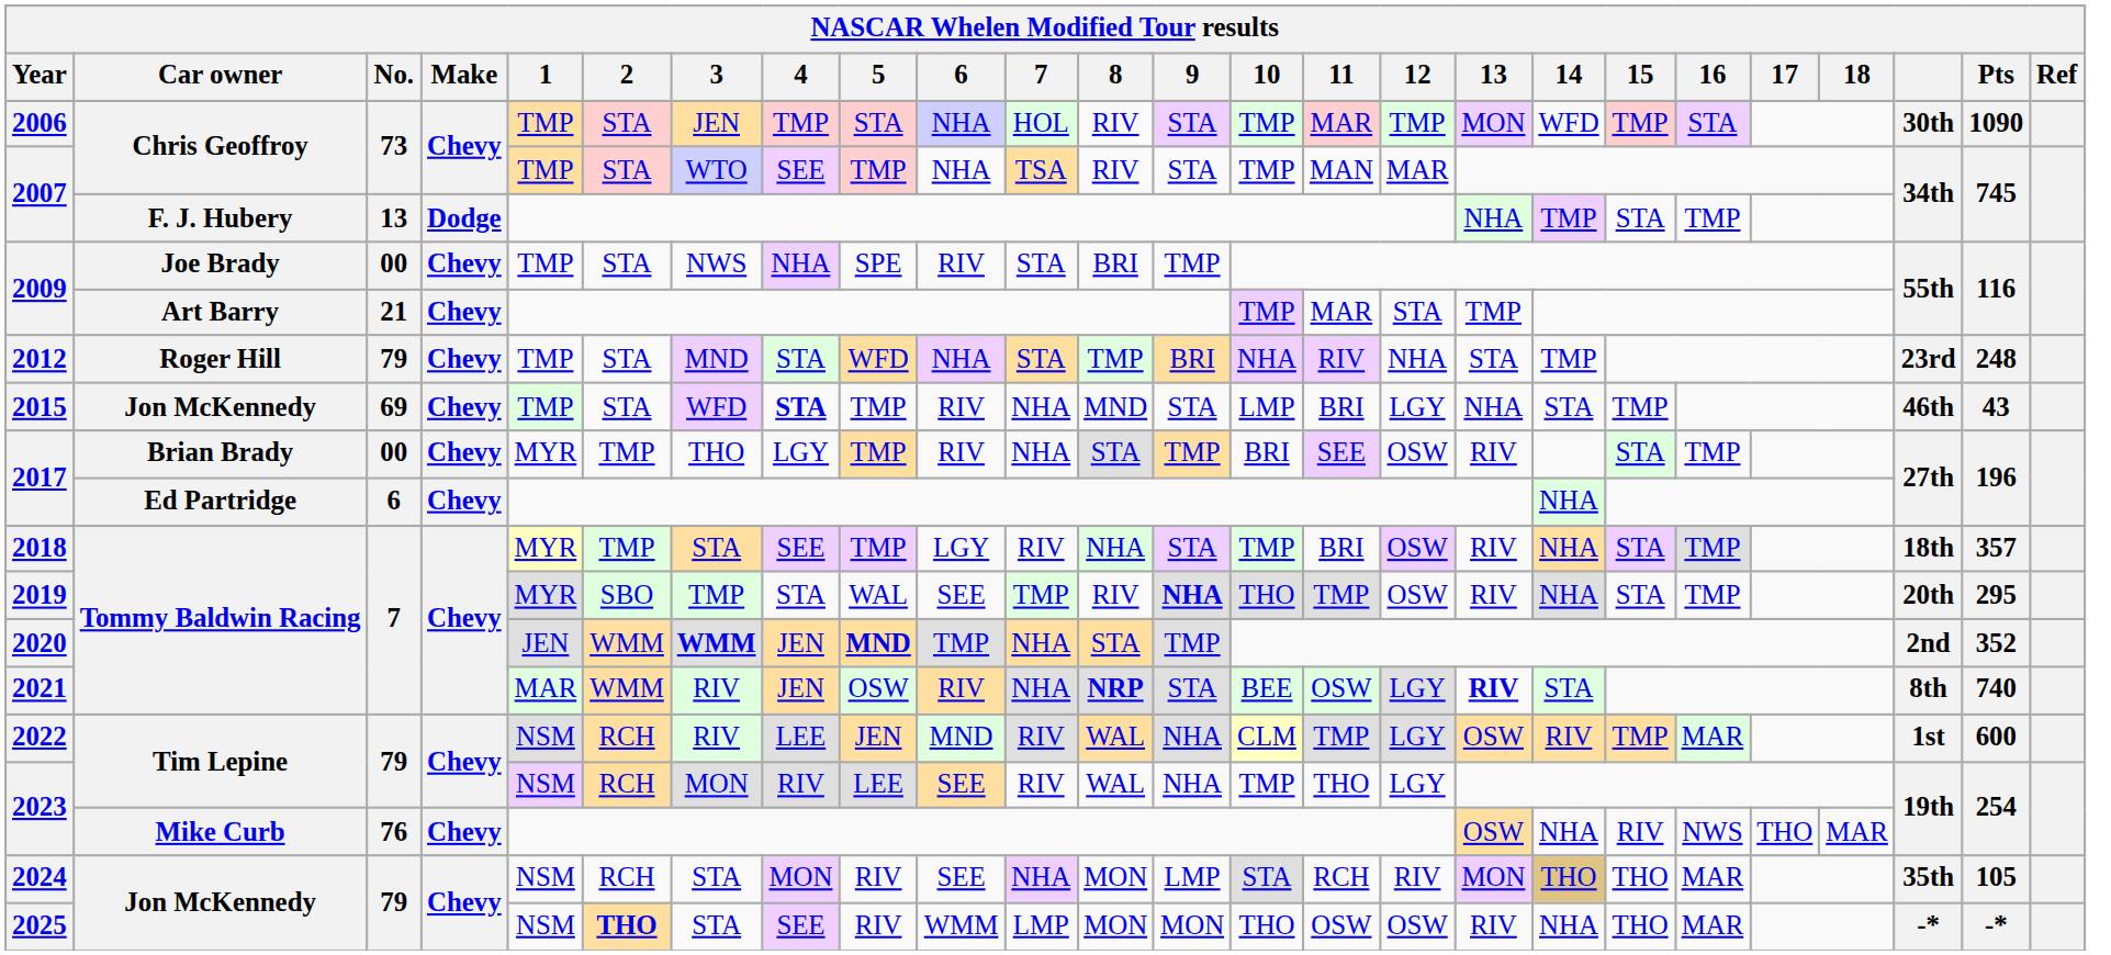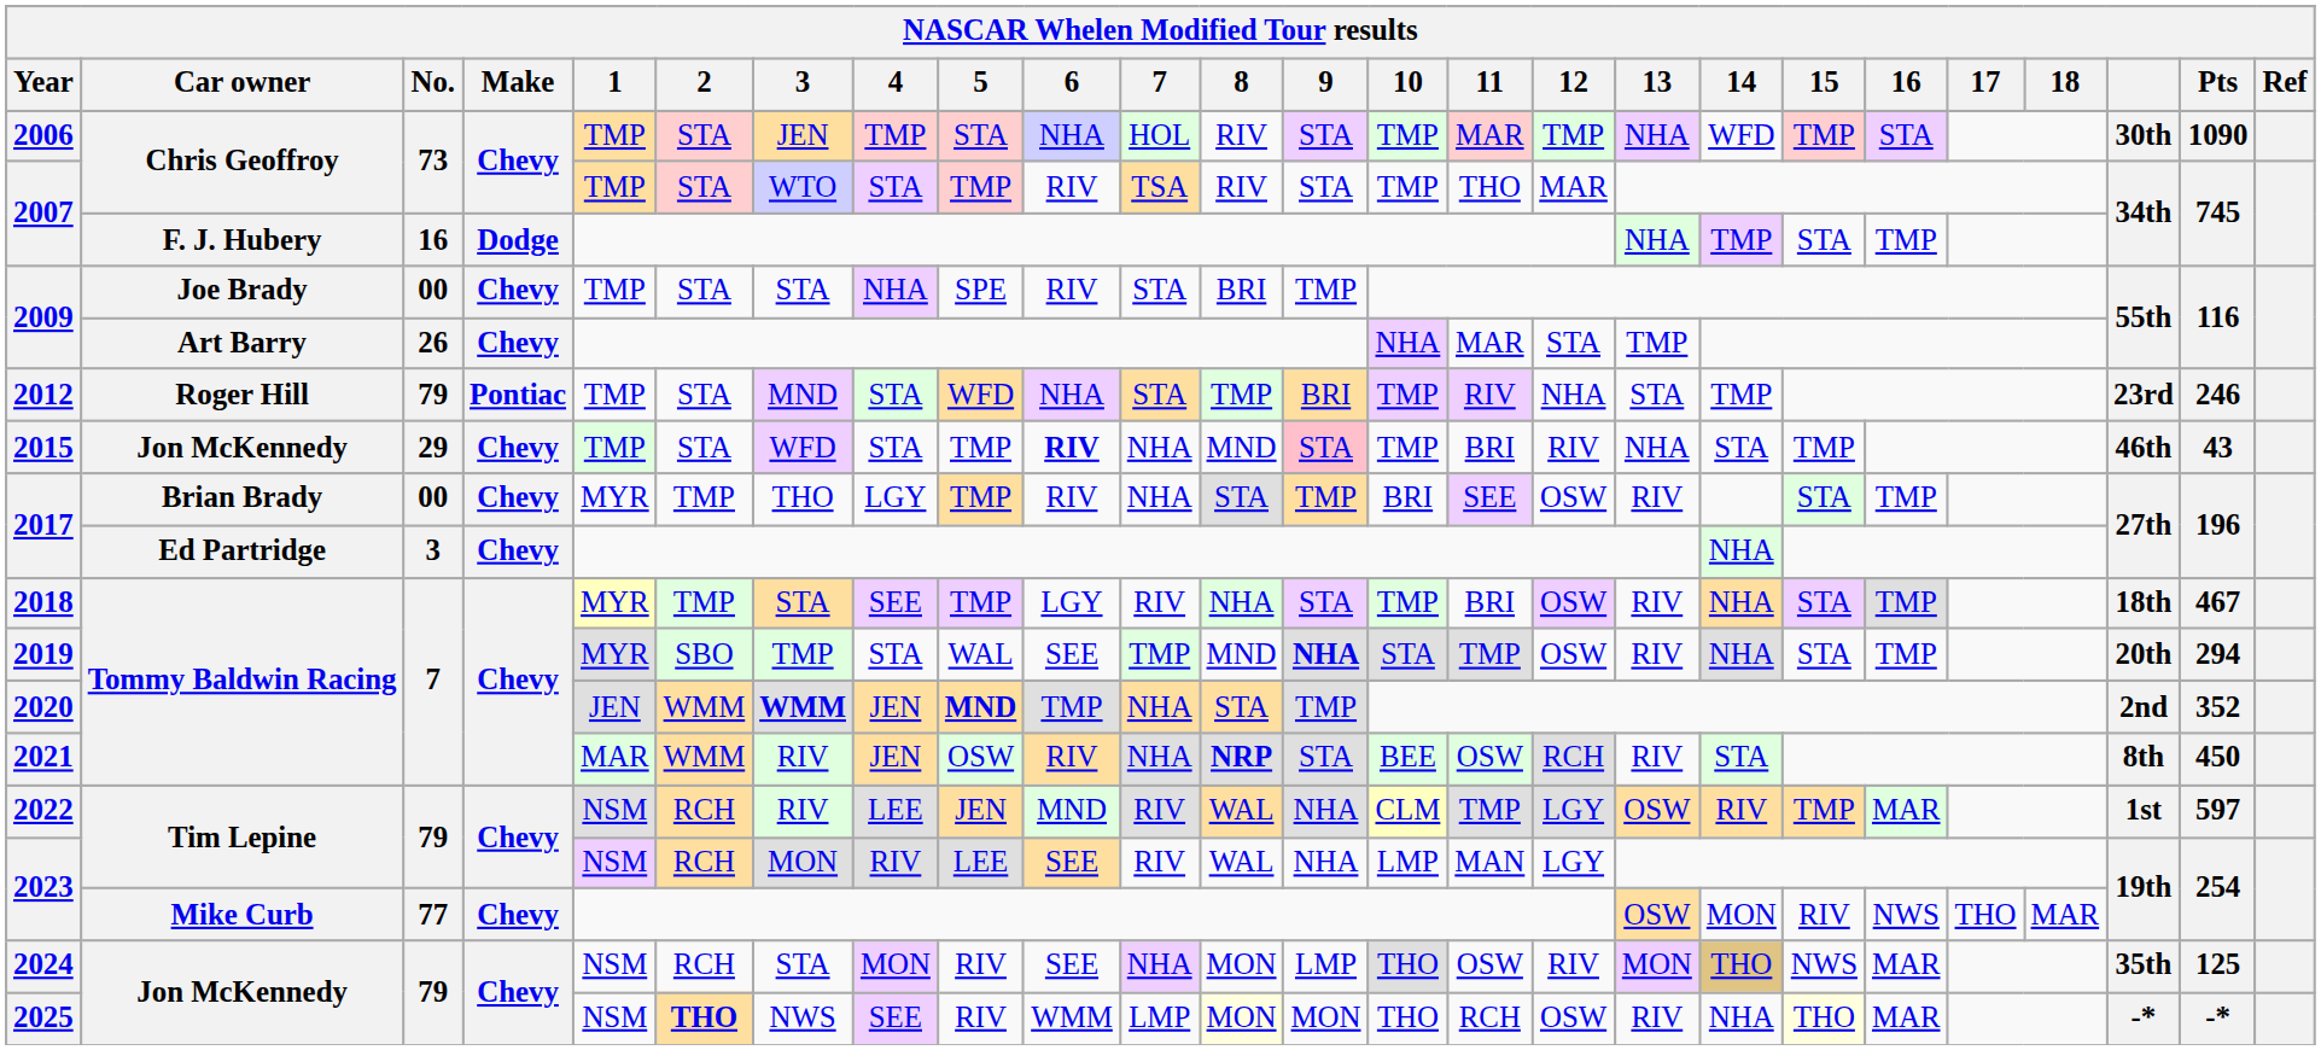2006 | 13: MON -> NHA
2007 / Chris Geoffroy | 4: SEE -> STA
2007 / Chris Geoffroy | 6: NHA -> RIV
2007 / Chris Geoffroy | 11: MAN -> THO
2007 / F. J. Hubery | No.: 13 -> 16
2009 / Joe Brady | 3: NWS -> STA
2009 / Art Barry | No.: 21 -> 26
2009 / Art Barry | 10: TMP -> NHA
2012 | Make: Chevy -> Pontiac
2012 | 10: NHA -> TMP
2012 | Pts: 248 -> 246
2015 | No.: 69 -> 29
2015 | 4: bold -> normal
2015 | 6: normal -> bold
2015 | 9: no background -> pink background
2015 | 10: LMP -> TMP
2015 | 12: LGY -> RIV
2017 / Ed Partridge | No.: 6 -> 3
2018 | Pts: 357 -> 467
2019 | 8: RIV -> MND
2019 | 10: THO -> STA
2019 | Pts: 295 -> 294
2021 | 12: LGY -> RCH
2021 | 13: bold -> normal
2021 | Pts: 740 -> 450
2022 | Pts: 600 -> 597
2023 / Tim Lepine | 10: TMP -> LMP
2023 / Tim Lepine | 11: THO -> MAN
2023 / Mike Curb | No.: 76 -> 77
2023 / Mike Curb | 14: NHA -> MON
2024 | 10: STA -> THO
2024 | 11: RCH -> OSW
2024 | 15: THO -> NWS
2024 | Pts: 105 -> 125
2025 | 3: STA -> NWS
2025 | 8: no background -> lightyellow background
2025 | 11: OSW -> RCH
2025 | 15: no background -> lightyellow background
